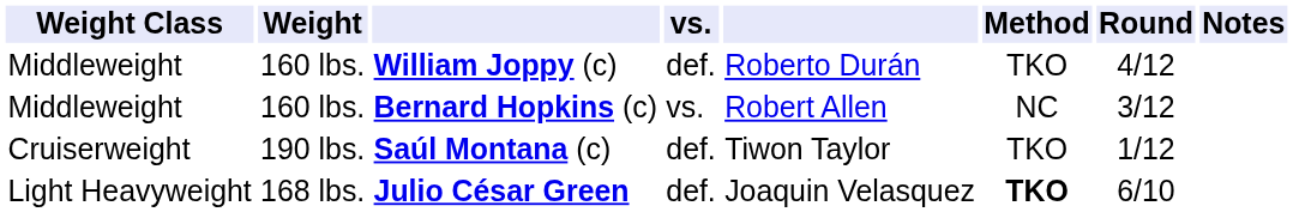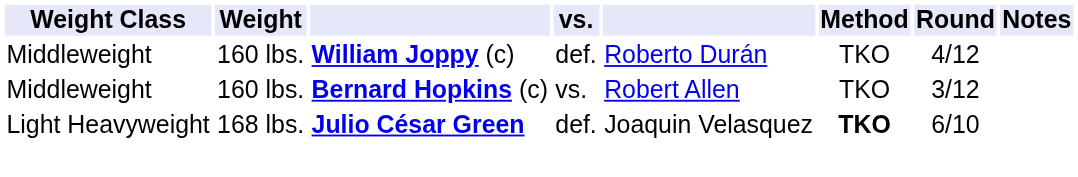Bernard Hopkins (c) | Method: NC -> TKO
- row: Cruiserweight | 190 lbs. | Saúl Montana (c) | def. | Tiwon Taylor | TKO | 1/12
